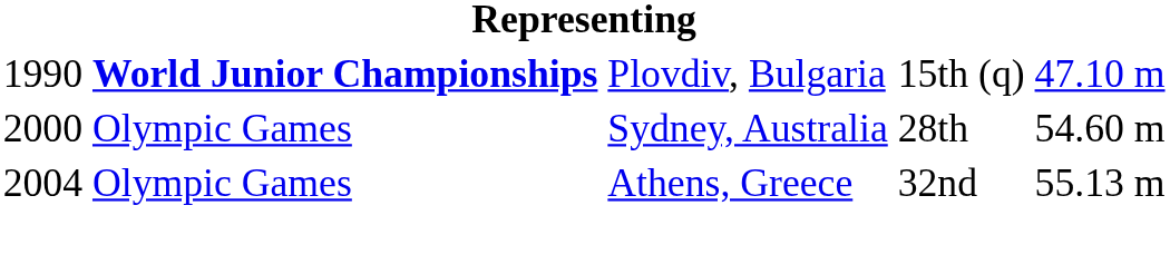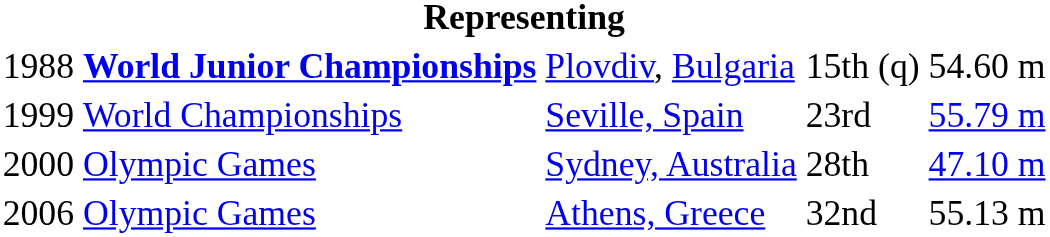Plovdiv, Bulgaria | column 1: 1990 -> 1988
Plovdiv, Bulgaria | column 5: 47.10 m -> 54.60 m
+ row: 1999 | World Championships | Seville, Spain | 23rd | 55.79 m
Sydney, Australia | column 5: 54.60 m -> 47.10 m
Athens, Greece | column 1: 2004 -> 2006
